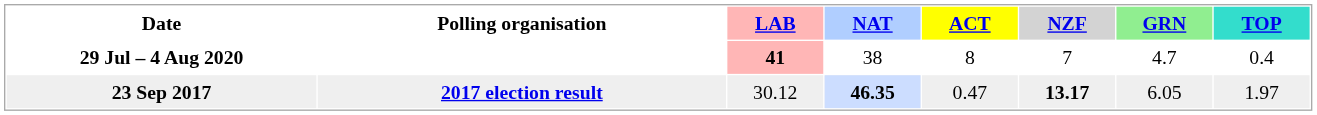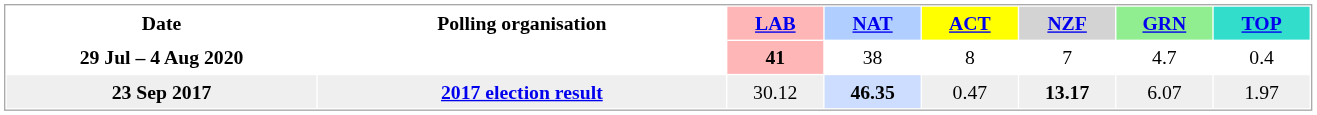23 Sep 2017 | GRN: 6.05 -> 6.07
